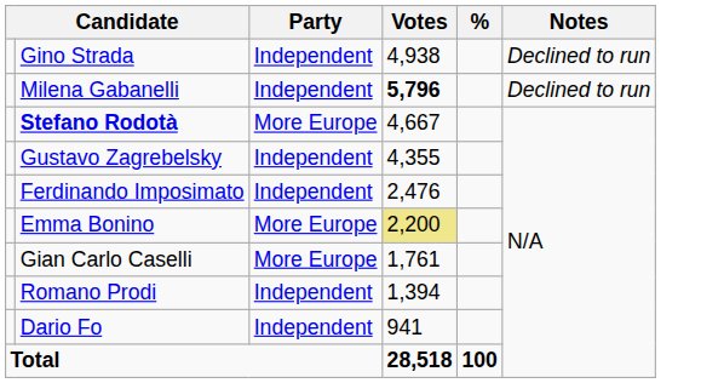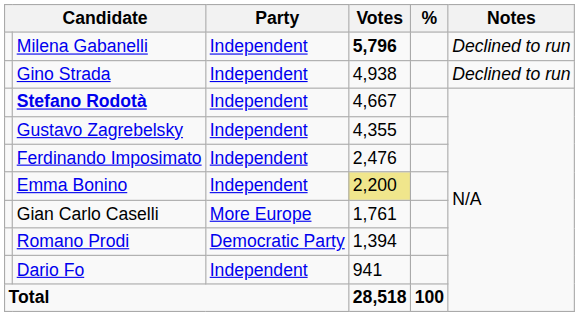rows swapped: Milena Gabanelli <-> Gino Strada
Stefano Rodotà | Party: More Europe -> Independent
Emma Bonino | Party: More Europe -> Independent
Romano Prodi | Party: Independent -> Democratic Party
